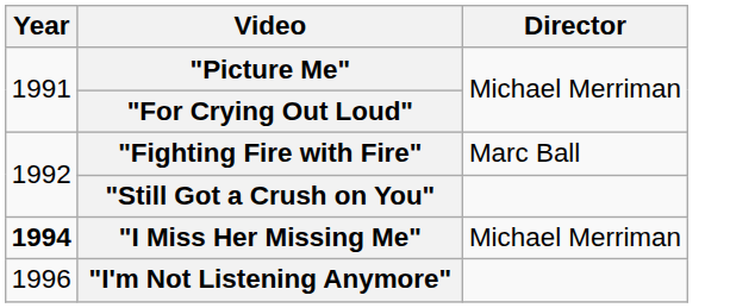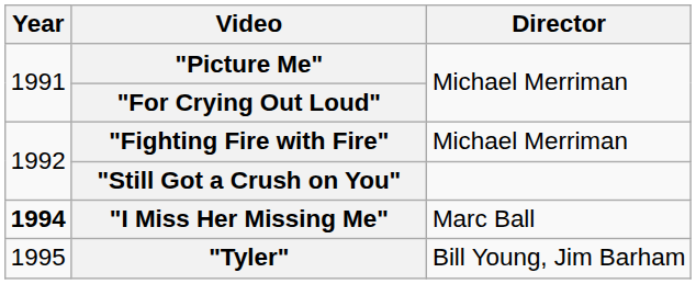"Fighting Fire with Fire" | Director: Marc Ball -> Michael Merriman
"I Miss Her Missing Me" | Director: Michael Merriman -> Marc Ball
+ row: 1995 | "Tyler" | Bill Young, Jim Barham
- row: 1996 | "I'm Not Listening Anymore"
